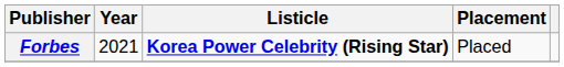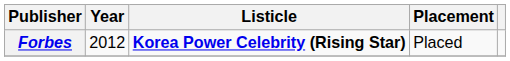Forbes | Year: 2021 -> 2012
